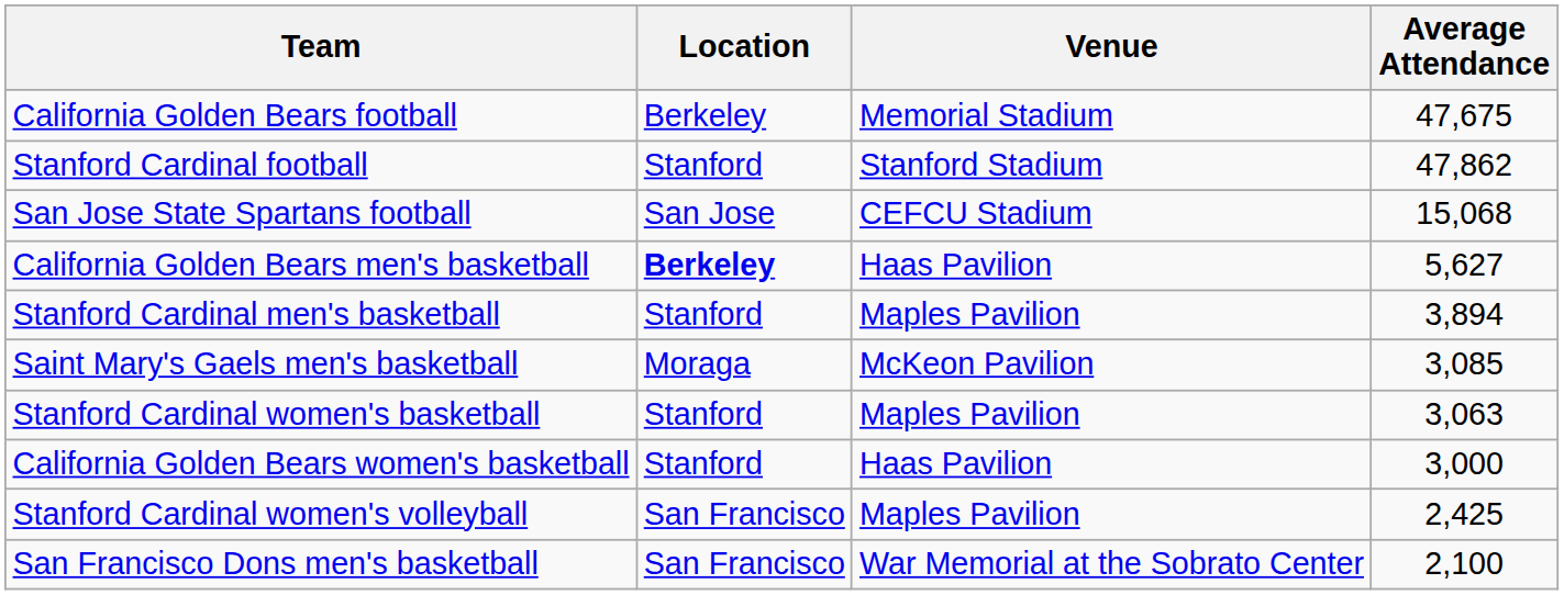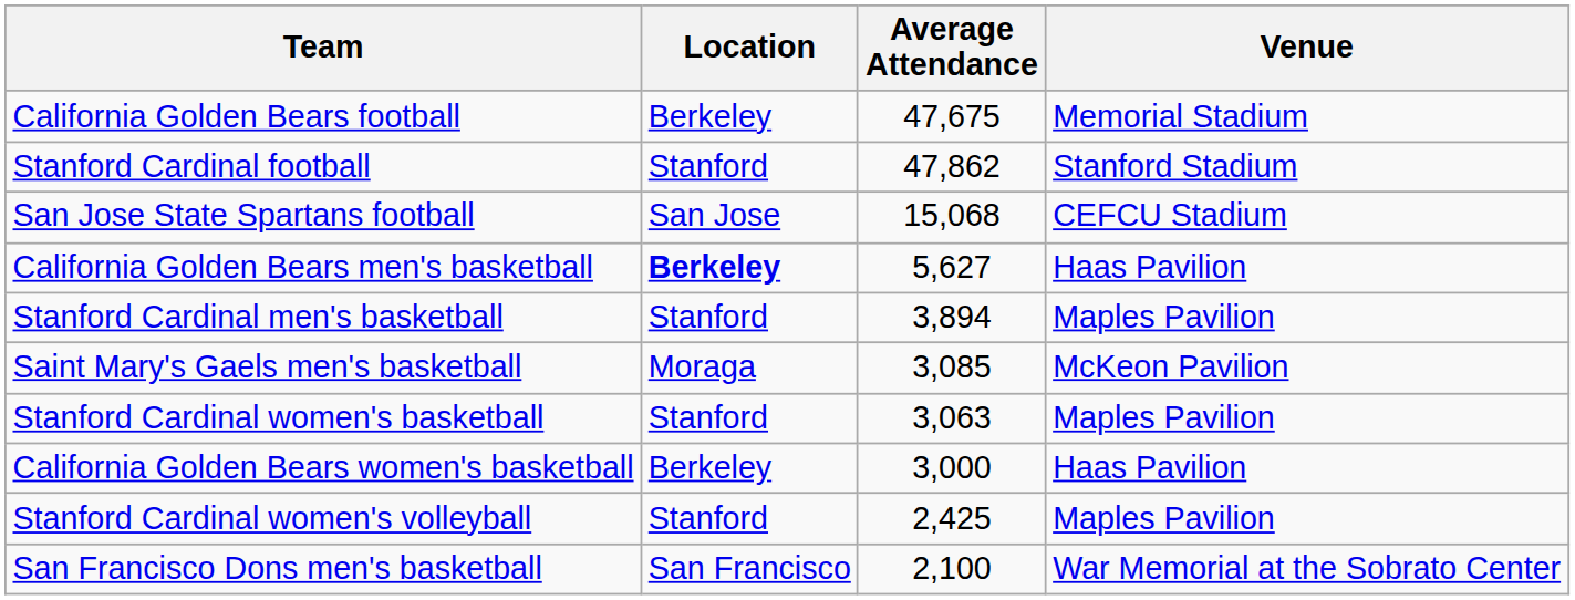columns swapped: Venue <-> Average Attendance
California Golden Bears women's basketball | Location: Stanford -> Berkeley
Stanford Cardinal women's volleyball | Location: San Francisco -> Stanford
